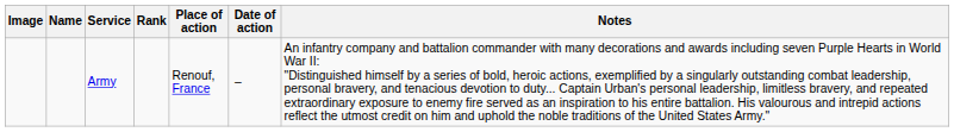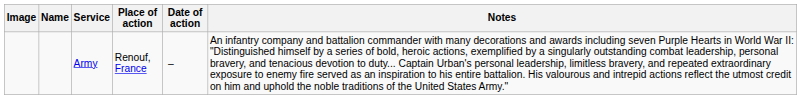- column: Rank
